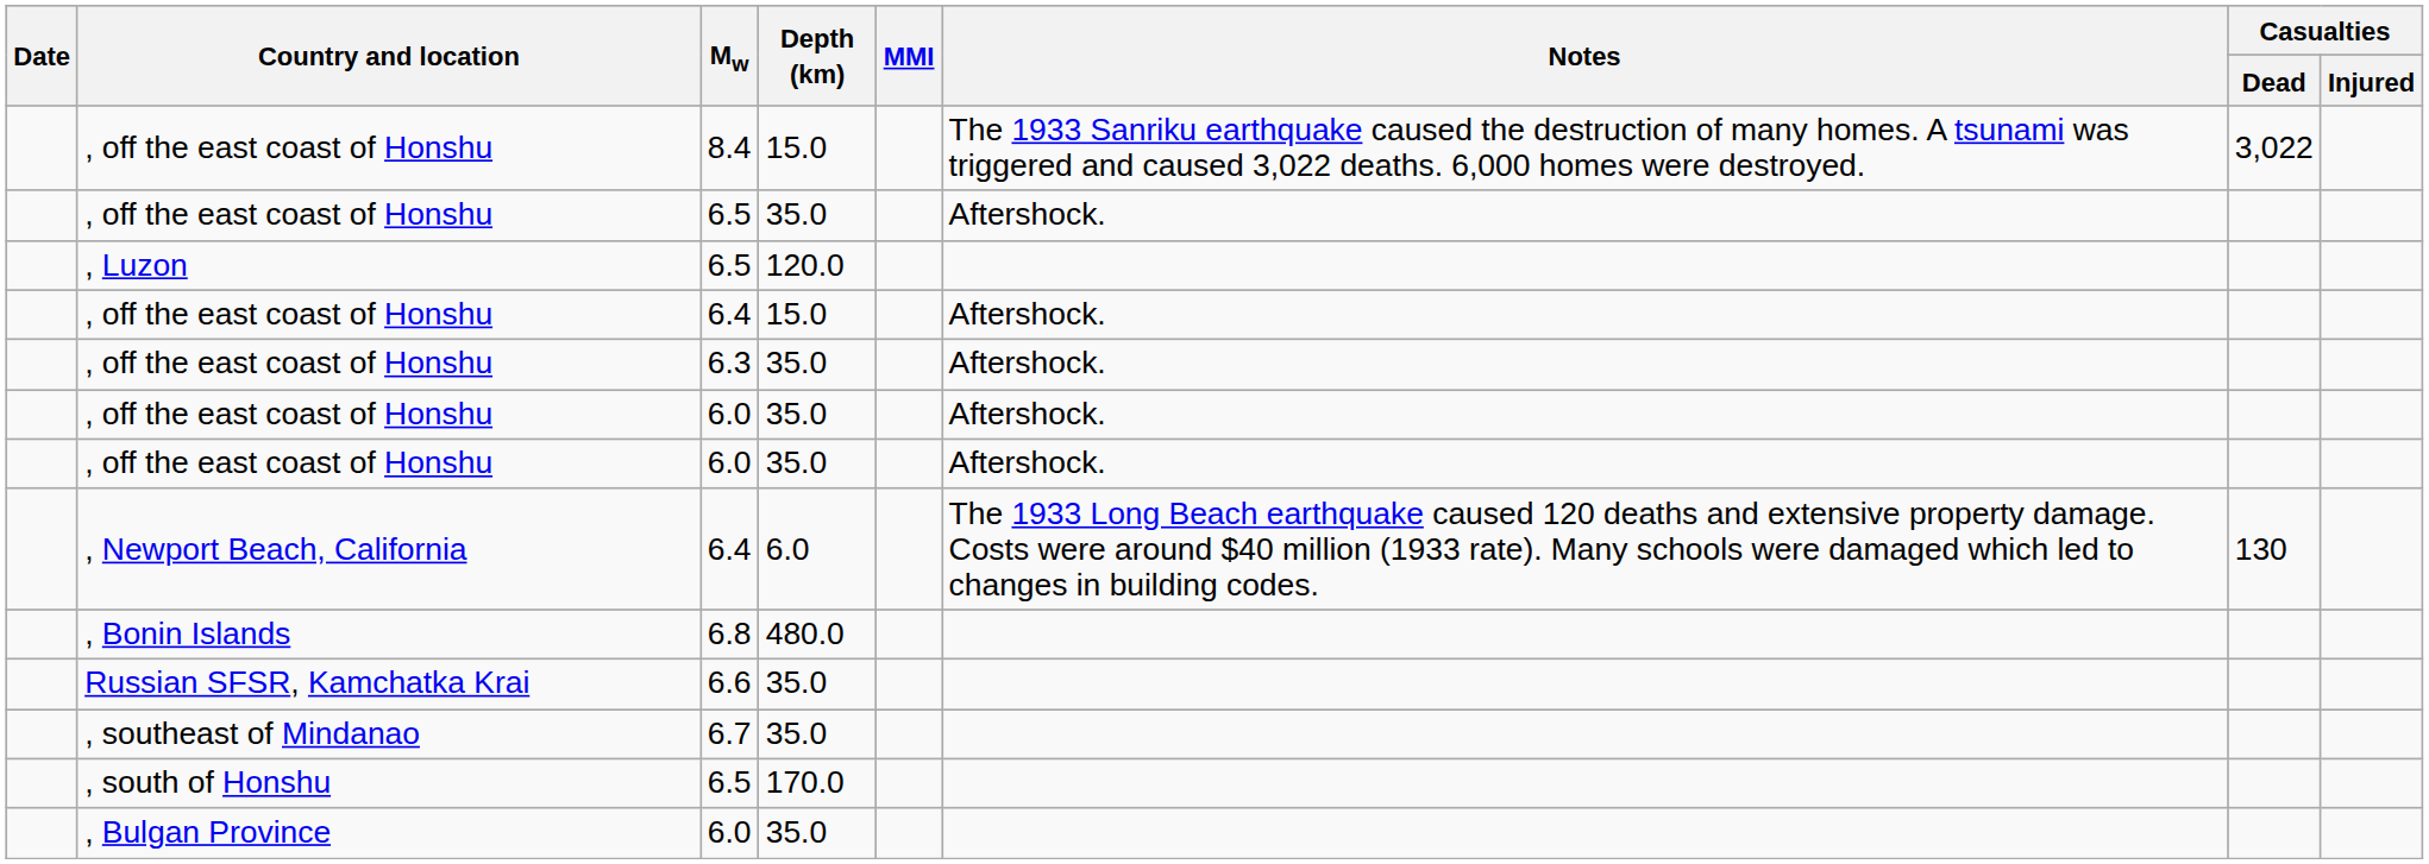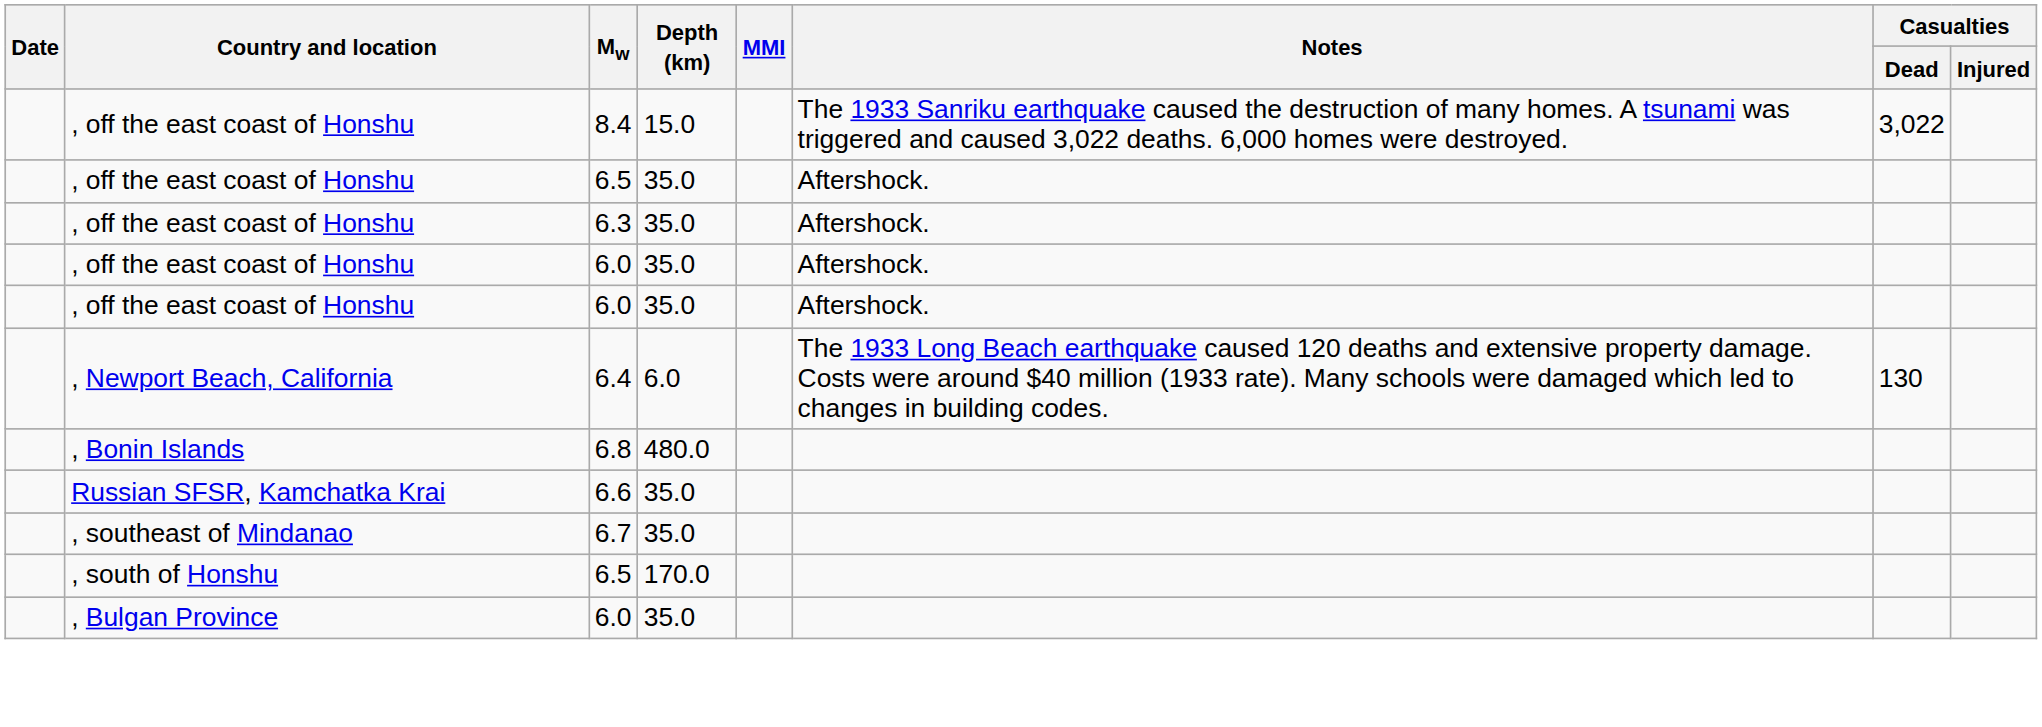- row: , Luzon | 6.5 | 120.0
- row: , off the east coast of Honshu | 6.4 | 15.0 | Aftershock.
